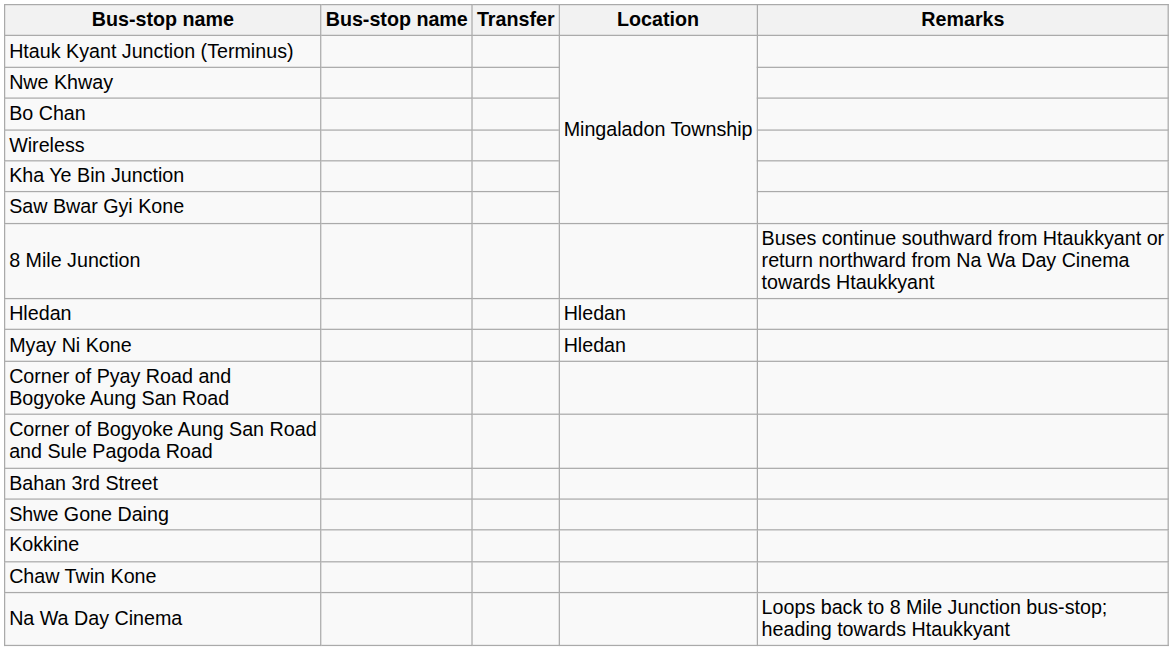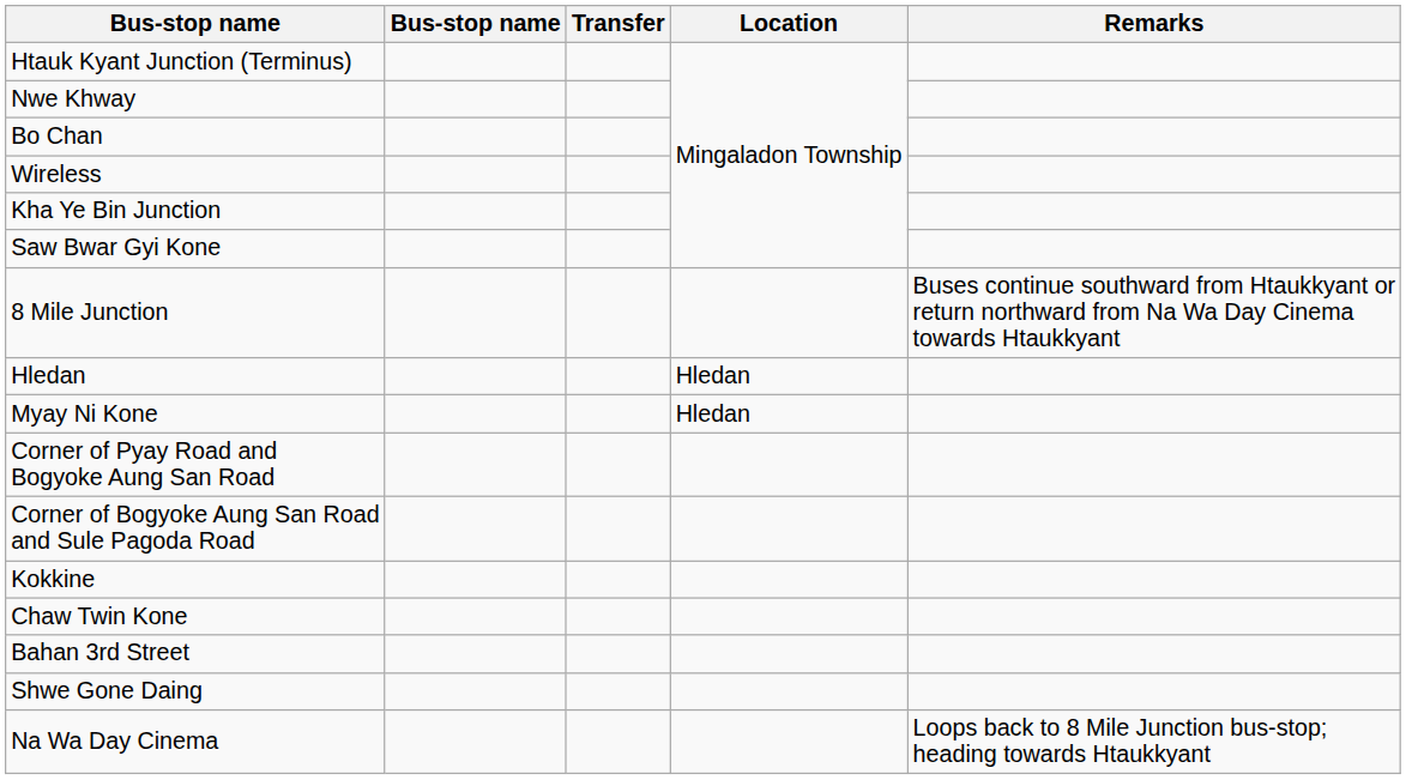rows swapped: Bahan 3rd Street <-> Kokkine
rows swapped: Shwe Gone Daing <-> Chaw Twin Kone
